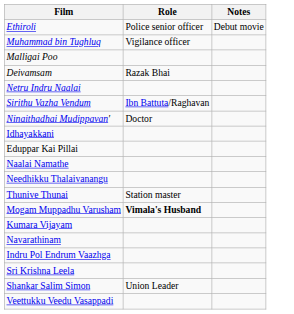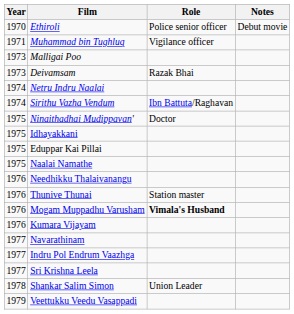+ column: Year | 1970 | 1971 | 1973 | 1973 | 1974 | 1974 | 1975 | 1975 | 1975 | 1975 | 1976 | 1976 | 1976 | 1976 | 1977 | 1977 | 1977 | 1978 | 1979
